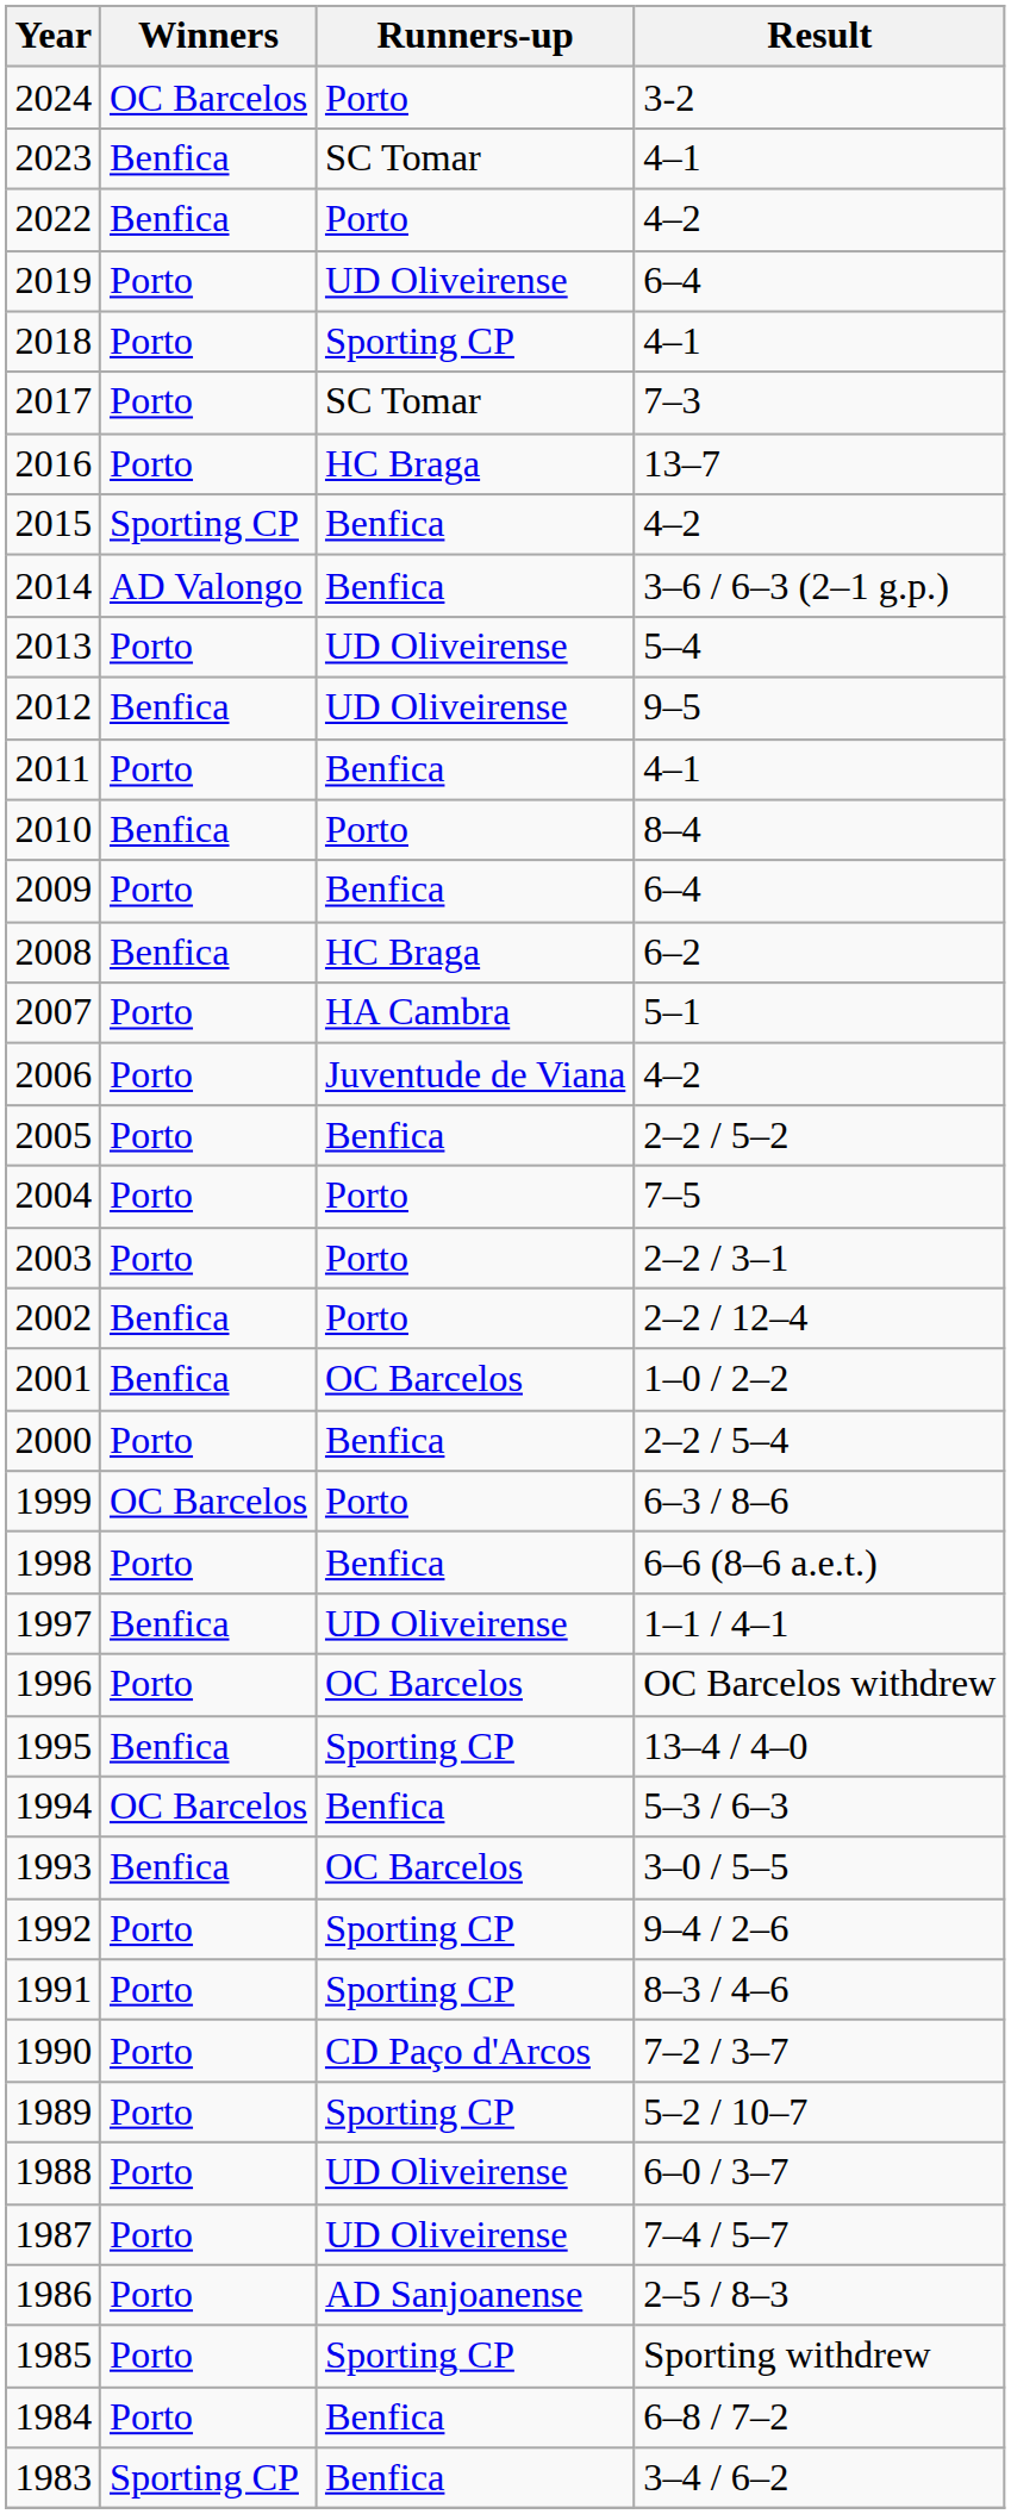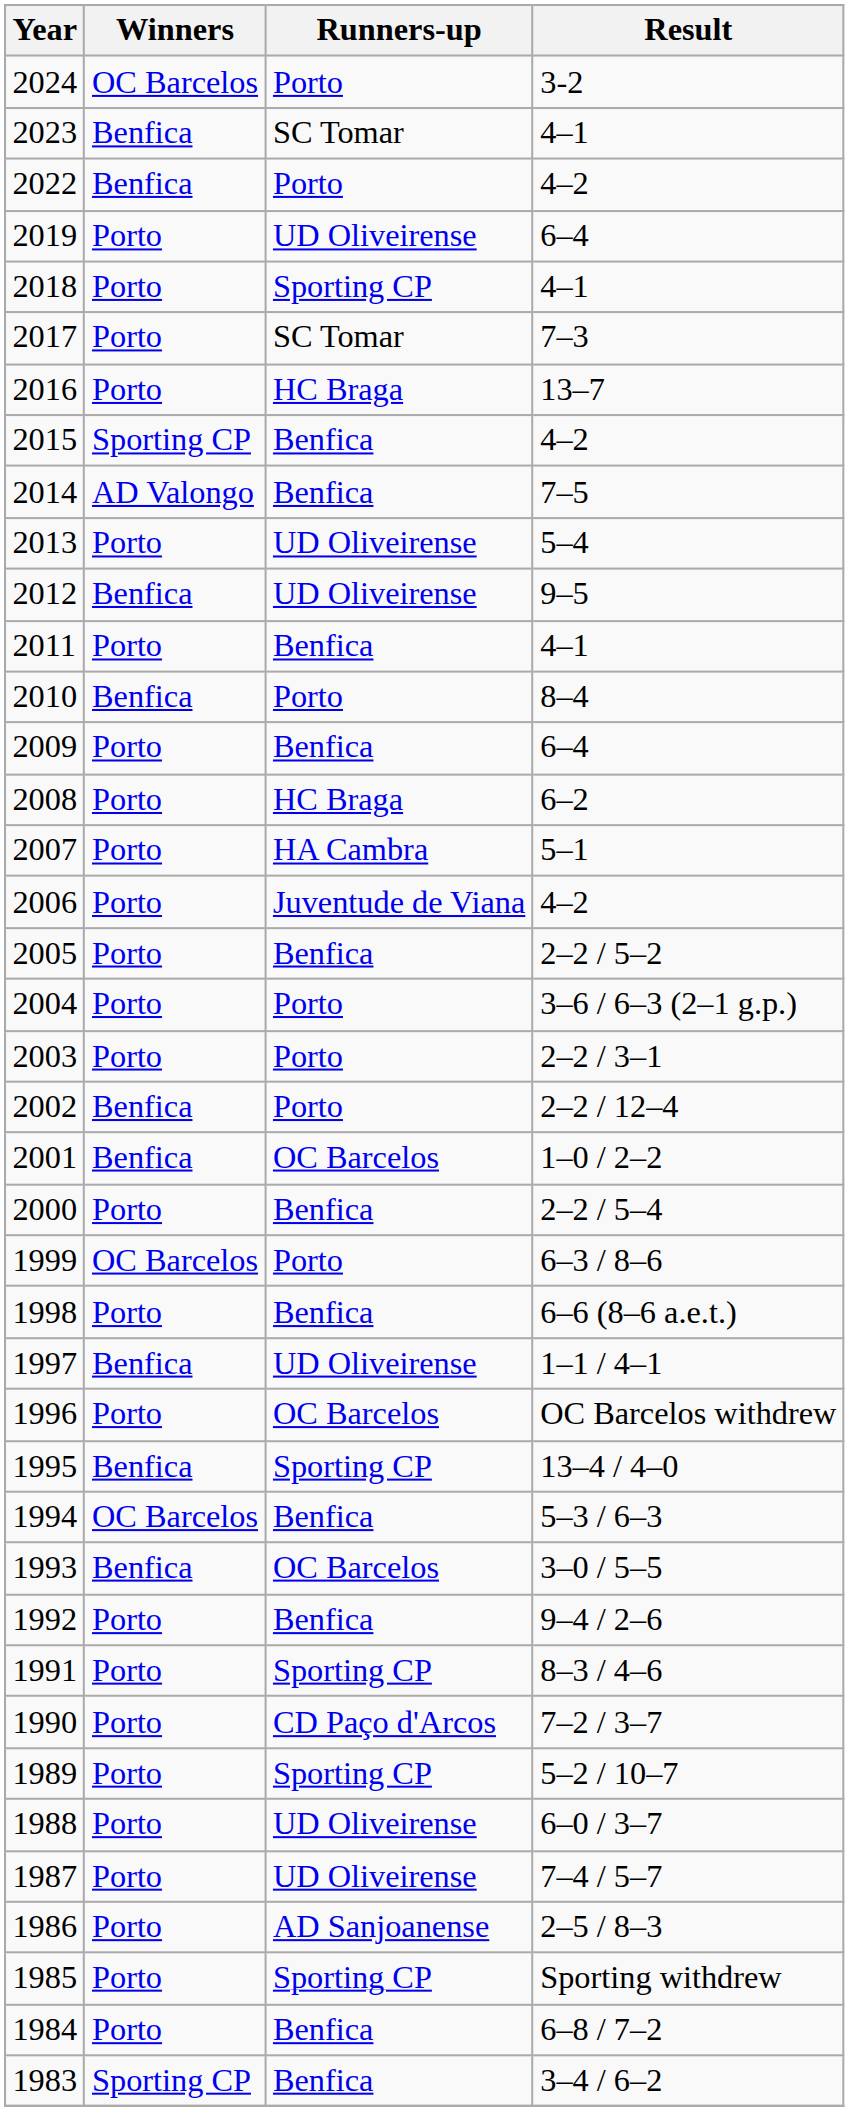2014 | Result: 3–6 / 6–3 (2–1 g.p.) -> 7–5
2008 | Winners: Benfica -> Porto
2004 | Result: 7–5 -> 3–6 / 6–3 (2–1 g.p.)
1992 | Runners-up: Sporting CP -> Benfica
